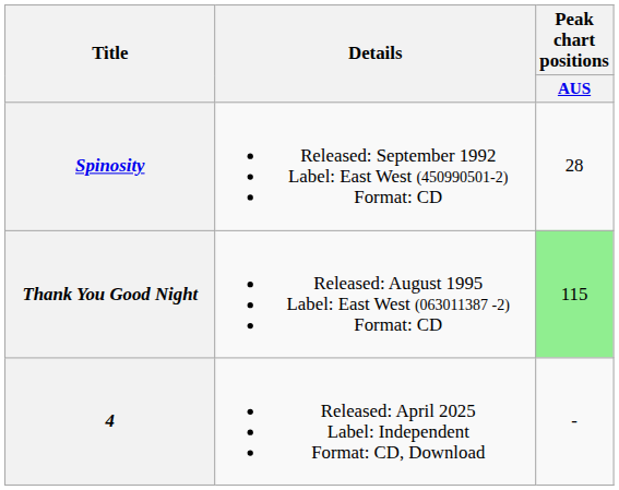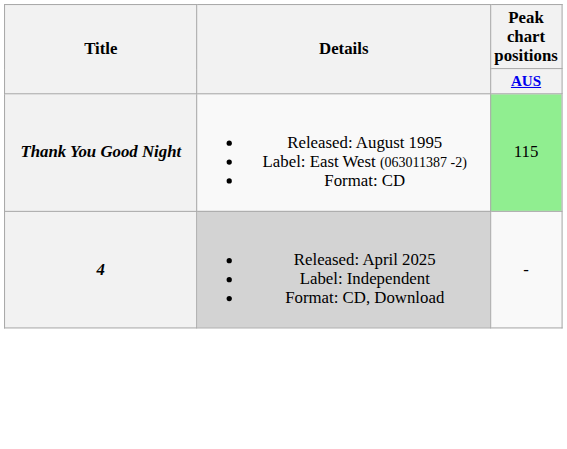- row: Spinosity | Released: September 1992 Label: East West (450990501-2) Format: CD | 28
4 | Details: no background -> lightgrey background
